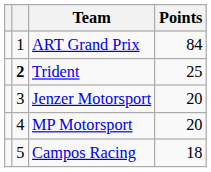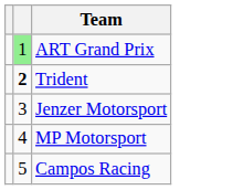- column: Points | 84 | 25 | 20 | 20 | 18
ART Grand Prix | column 2: no background -> lightgreen background
